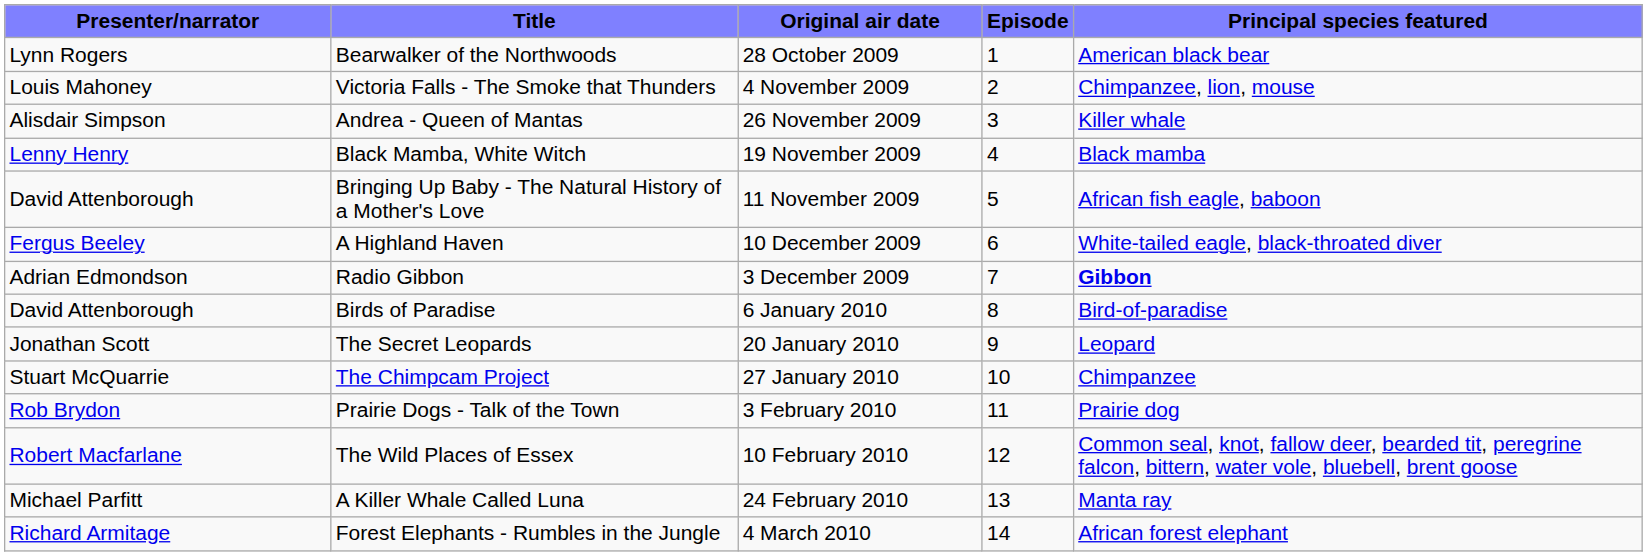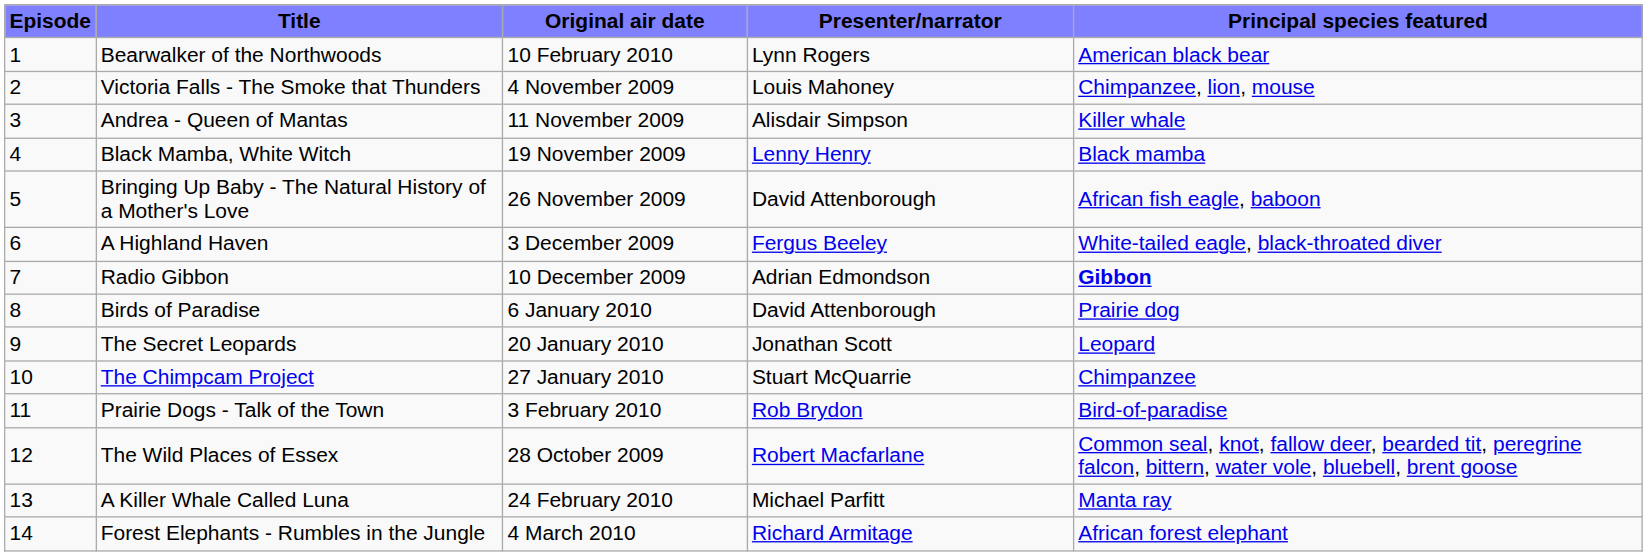columns swapped: Episode <-> Presenter/narrator
Bearwalker of the Northwoods | Original air date: 28 October 2009 -> 10 February 2010
Andrea - Queen of Mantas | Original air date: 26 November 2009 -> 11 November 2009
Bringing Up Baby - The Natural History of a Mother's Love | Original air date: 11 November 2009 -> 26 November 2009
A Highland Haven | Original air date: 10 December 2009 -> 3 December 2009
Radio Gibbon | Original air date: 3 December 2009 -> 10 December 2009
Birds of Paradise | Principal species featured: Bird-of-paradise -> Prairie dog
Prairie Dogs - Talk of the Town | Principal species featured: Prairie dog -> Bird-of-paradise
The Wild Places of Essex | Original air date: 10 February 2010 -> 28 October 2009
